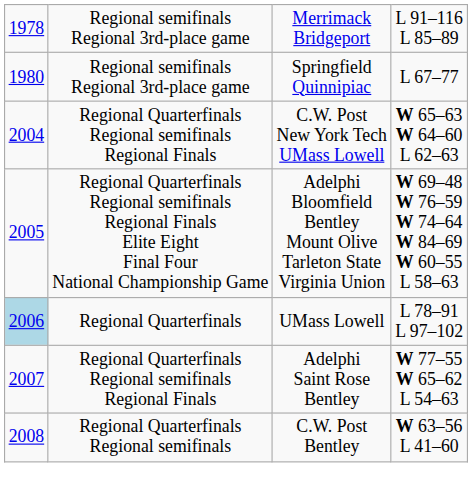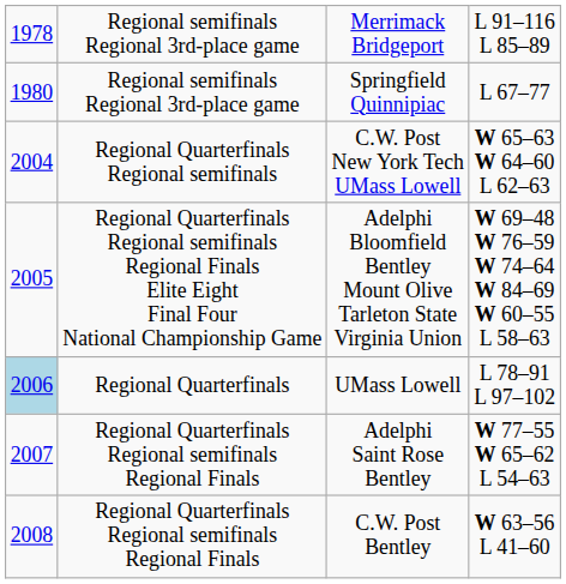C.W. Post New York Tech UMass Lowell | column 2: Regional Quarterfinals Regional semifinals Regional Finals -> Regional Quarterfinals Regional semifinals
C.W. Post Bentley | column 2: Regional Quarterfinals Regional semifinals -> Regional Quarterfinals Regional semifinals Regional Finals
